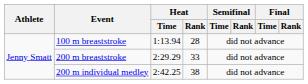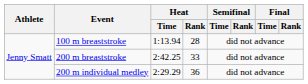200 m breaststroke | Heat / Time: 2:29.29 -> 2:42.25
200 m individual medley | Heat / Time: 2:42.25 -> 2:29.29
200 m individual medley | Heat / Rank: 38 -> 36
